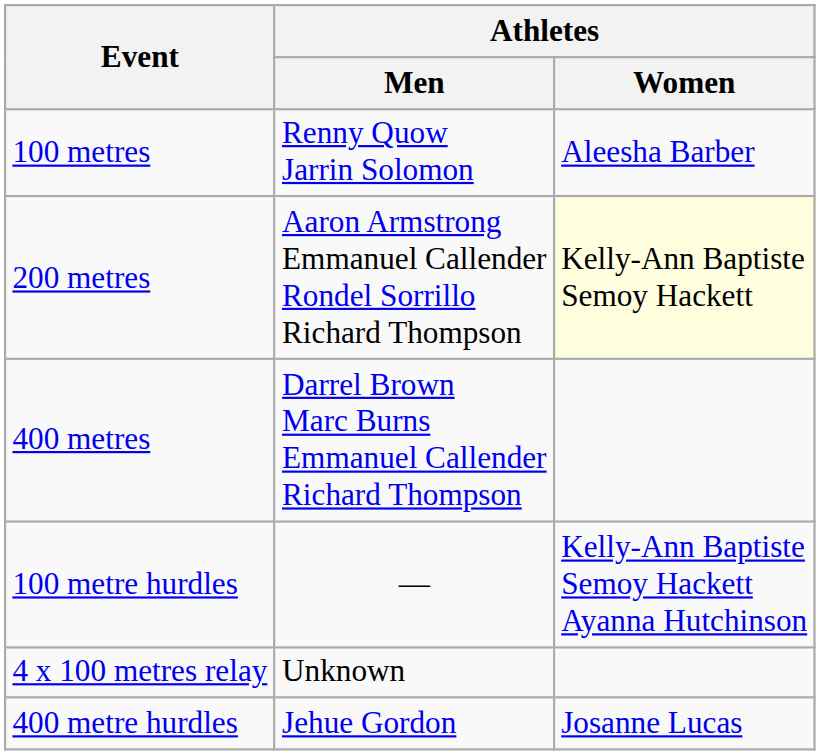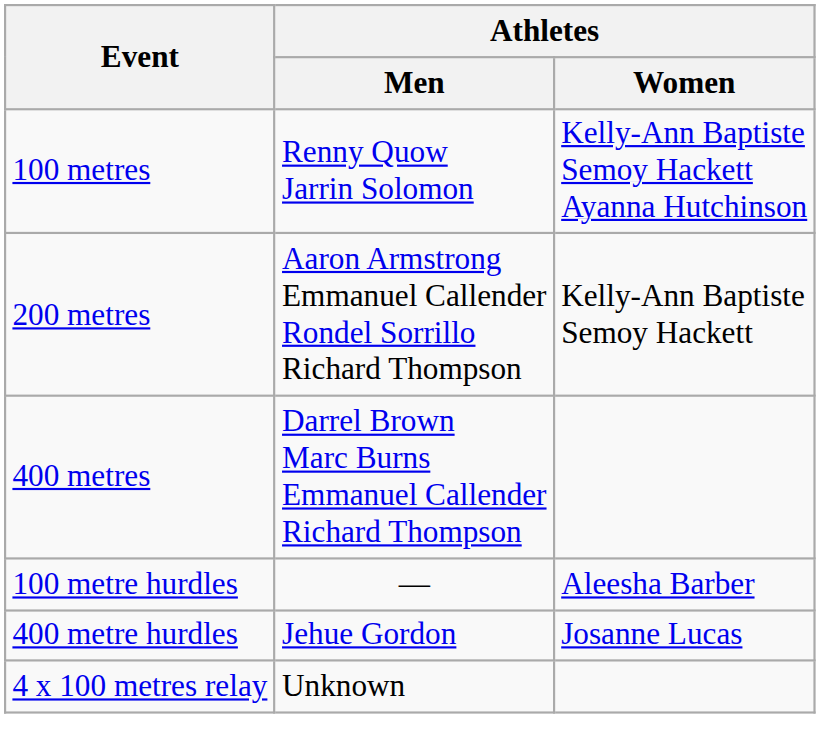100 metres | Athletes / Women: Aleesha Barber -> Kelly-Ann Baptiste Semoy Hackett Ayanna Hutchinson
200 metres | Athletes / Women: lightyellow background -> no background
100 metre hurdles | Athletes / Women: Kelly-Ann Baptiste Semoy Hackett Ayanna Hutchinson -> Aleesha Barber
rows swapped: 400 metre hurdles <-> 4 x 100 metres relay
